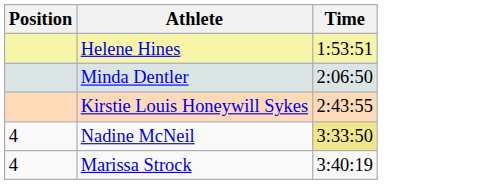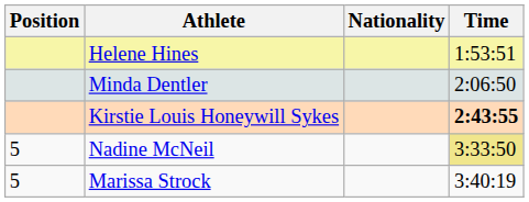+ column: Nationality
Kirstie Louis Honeywill Sykes | Time: normal -> bold
Nadine McNeil | Position: 4 -> 5
Marissa Strock | Position: 4 -> 5
